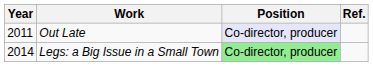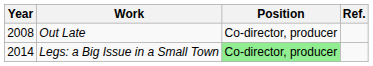Out Late | Year: 2011 -> 2008
Out Late | Position: lavender background -> no background
